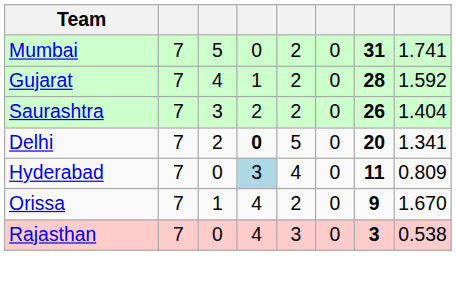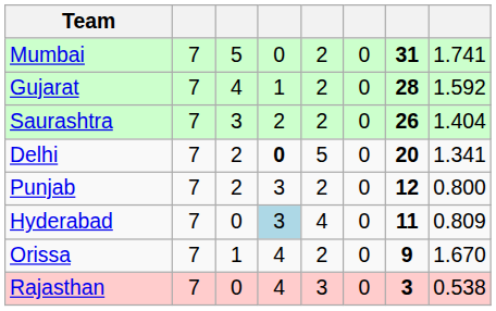+ row: Punjab | 7 | 2 | 3 | 2 | 0 | 12 | 0.800
